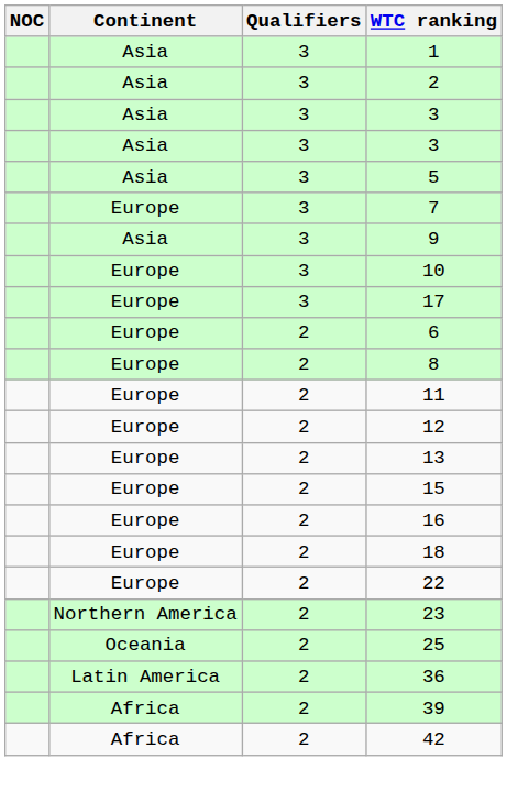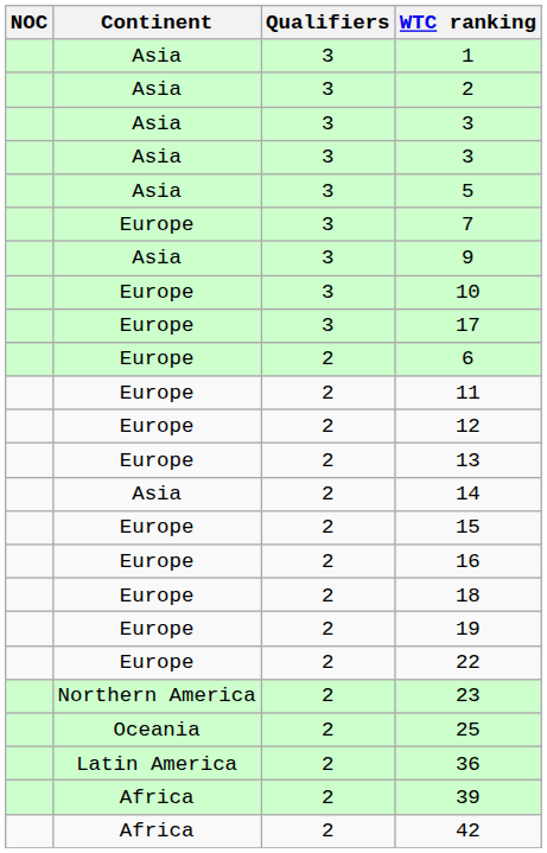- row: Europe | 2 | 8
+ row: Asia | 2 | 14
+ row: Europe | 2 | 19
